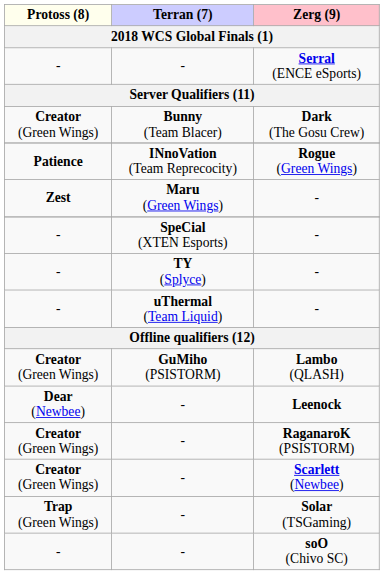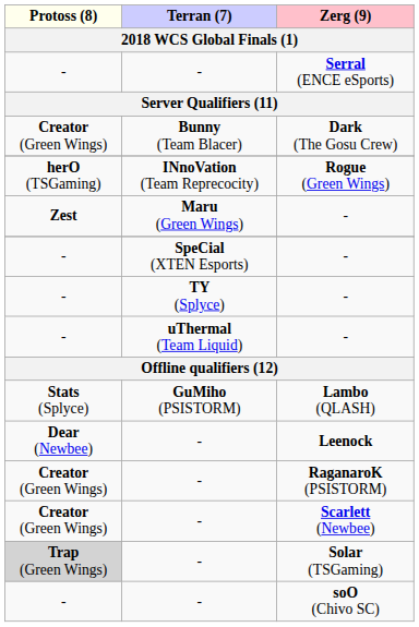Rogue (Green Wings) | Protoss (8): Patience -> herO (TSGaming)
Lambo (QLASH) | Protoss (8): Creator (Green Wings) -> Stats (Splyce)
Solar (TSGaming) | Protoss (8): no background -> lightgrey background
